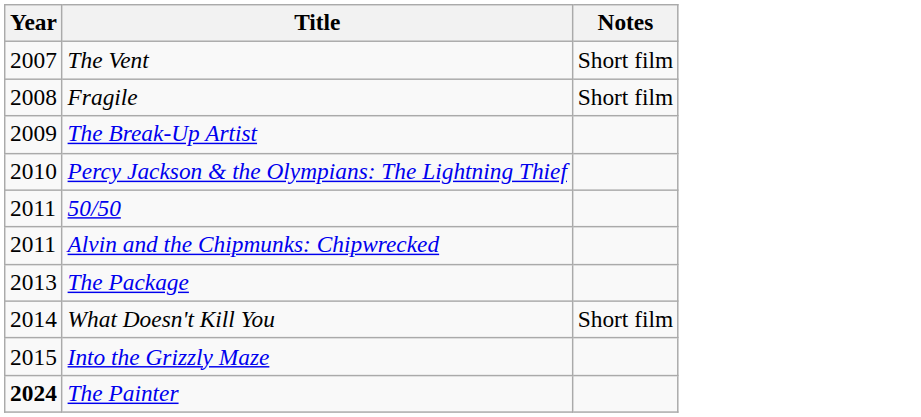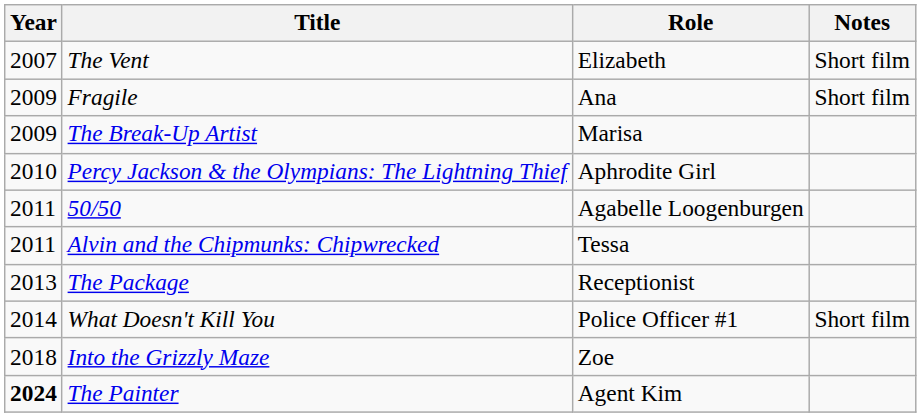+ column: Role | Elizabeth | Ana | Marisa | Aphrodite Girl | Agabelle Loogenburgen | Tessa | Receptionist | Police Officer #1 | Zoe | Agent Kim
Fragile | Year: 2008 -> 2009
Into the Grizzly Maze | Year: 2015 -> 2018
